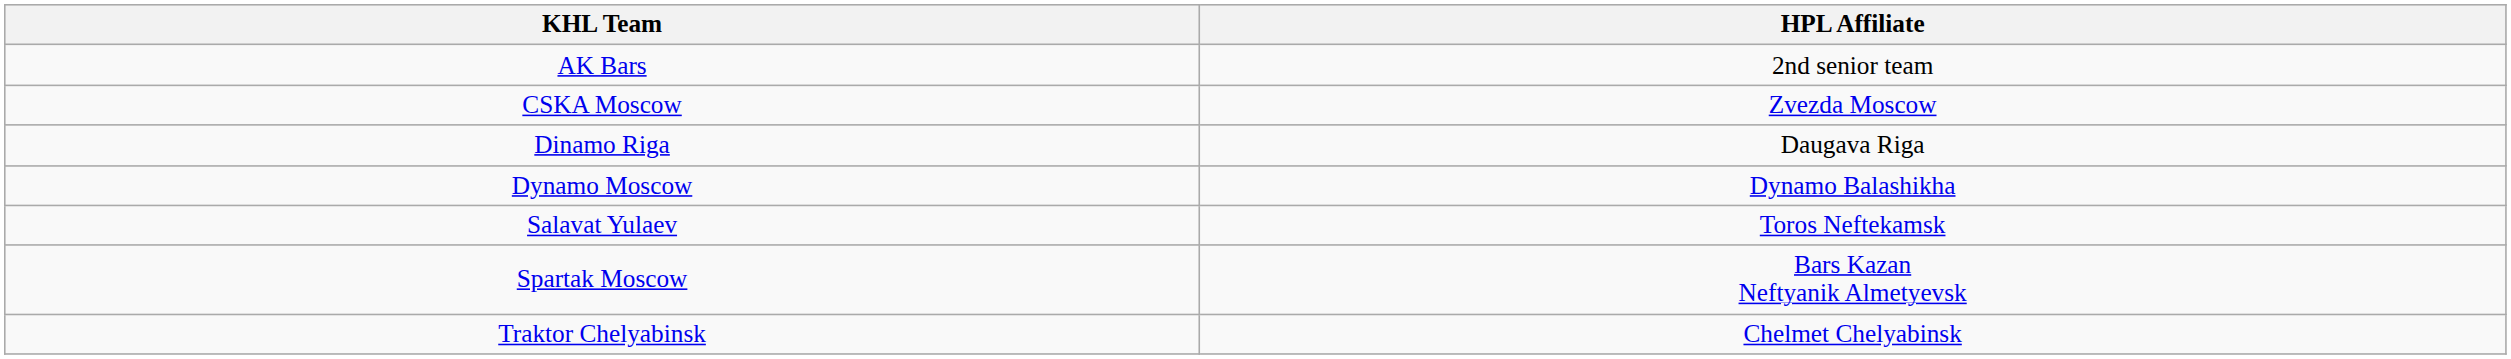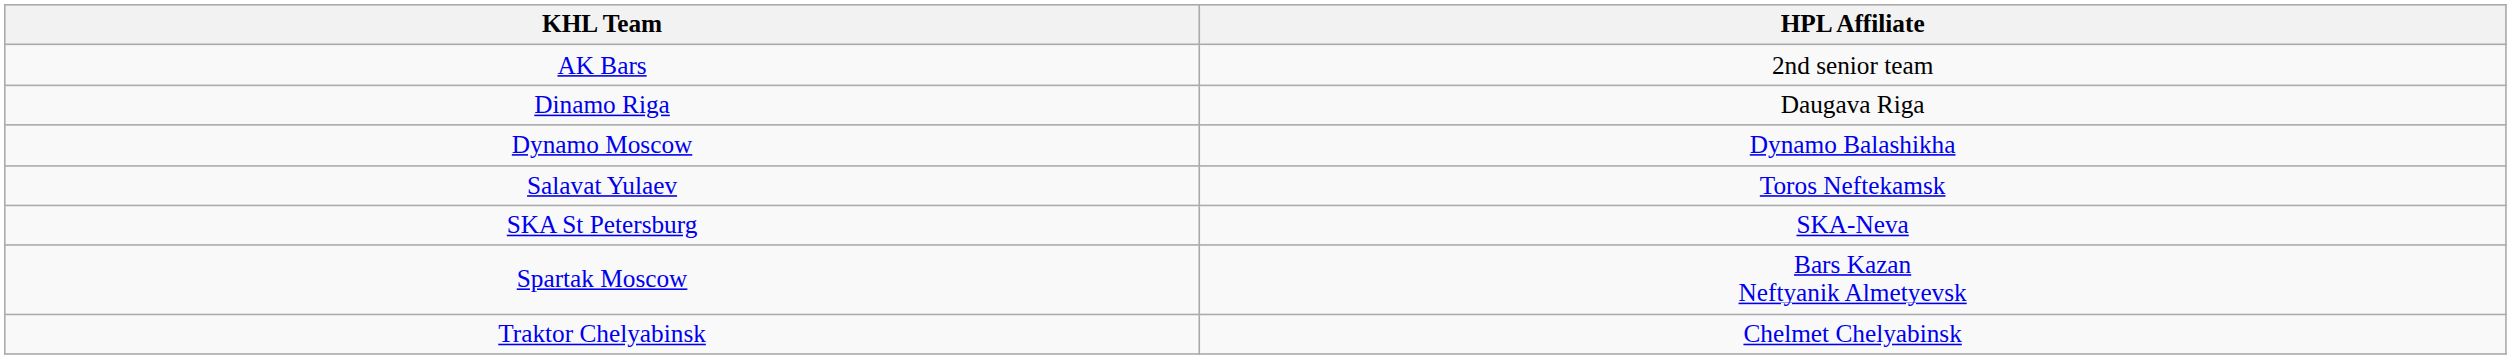- row: CSKA Moscow | Zvezda Moscow
+ row: SKA St Petersburg | SKA-Neva
